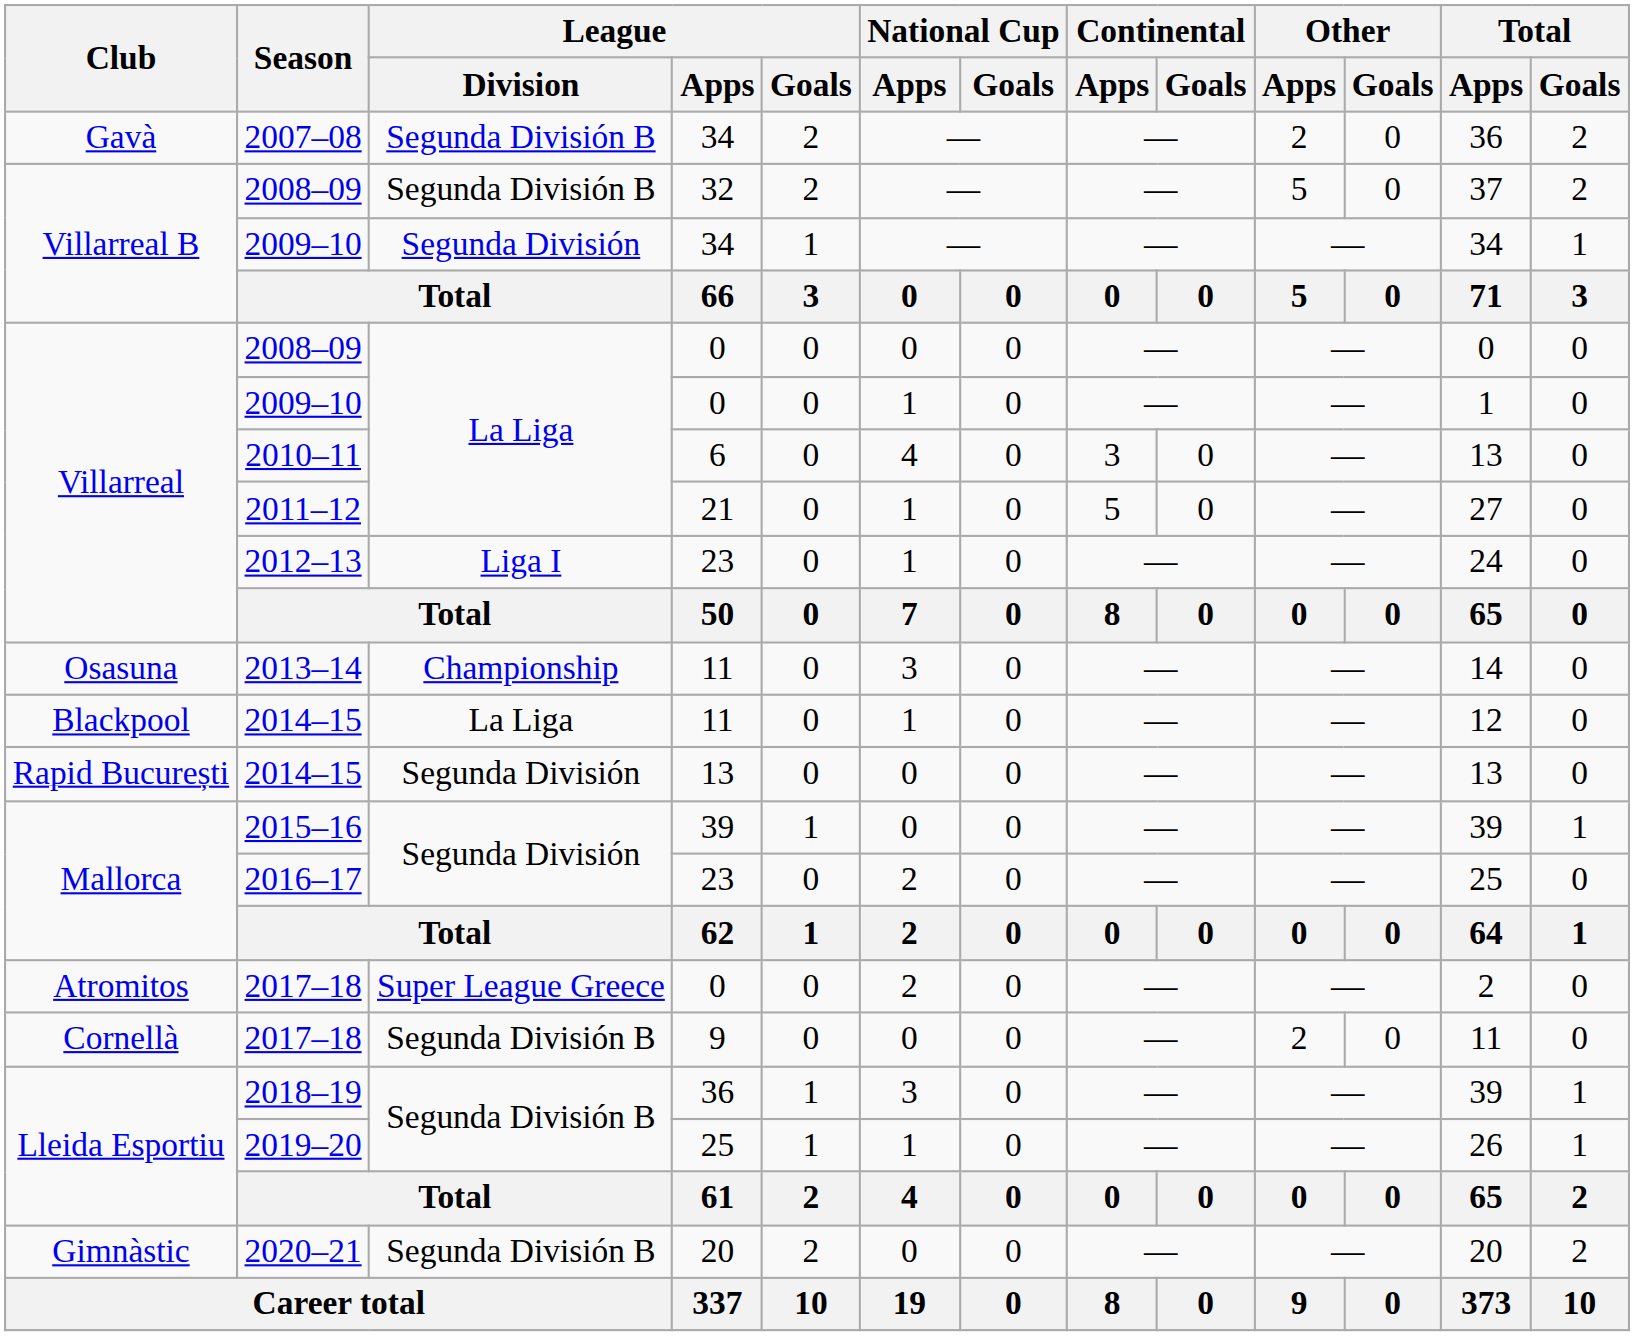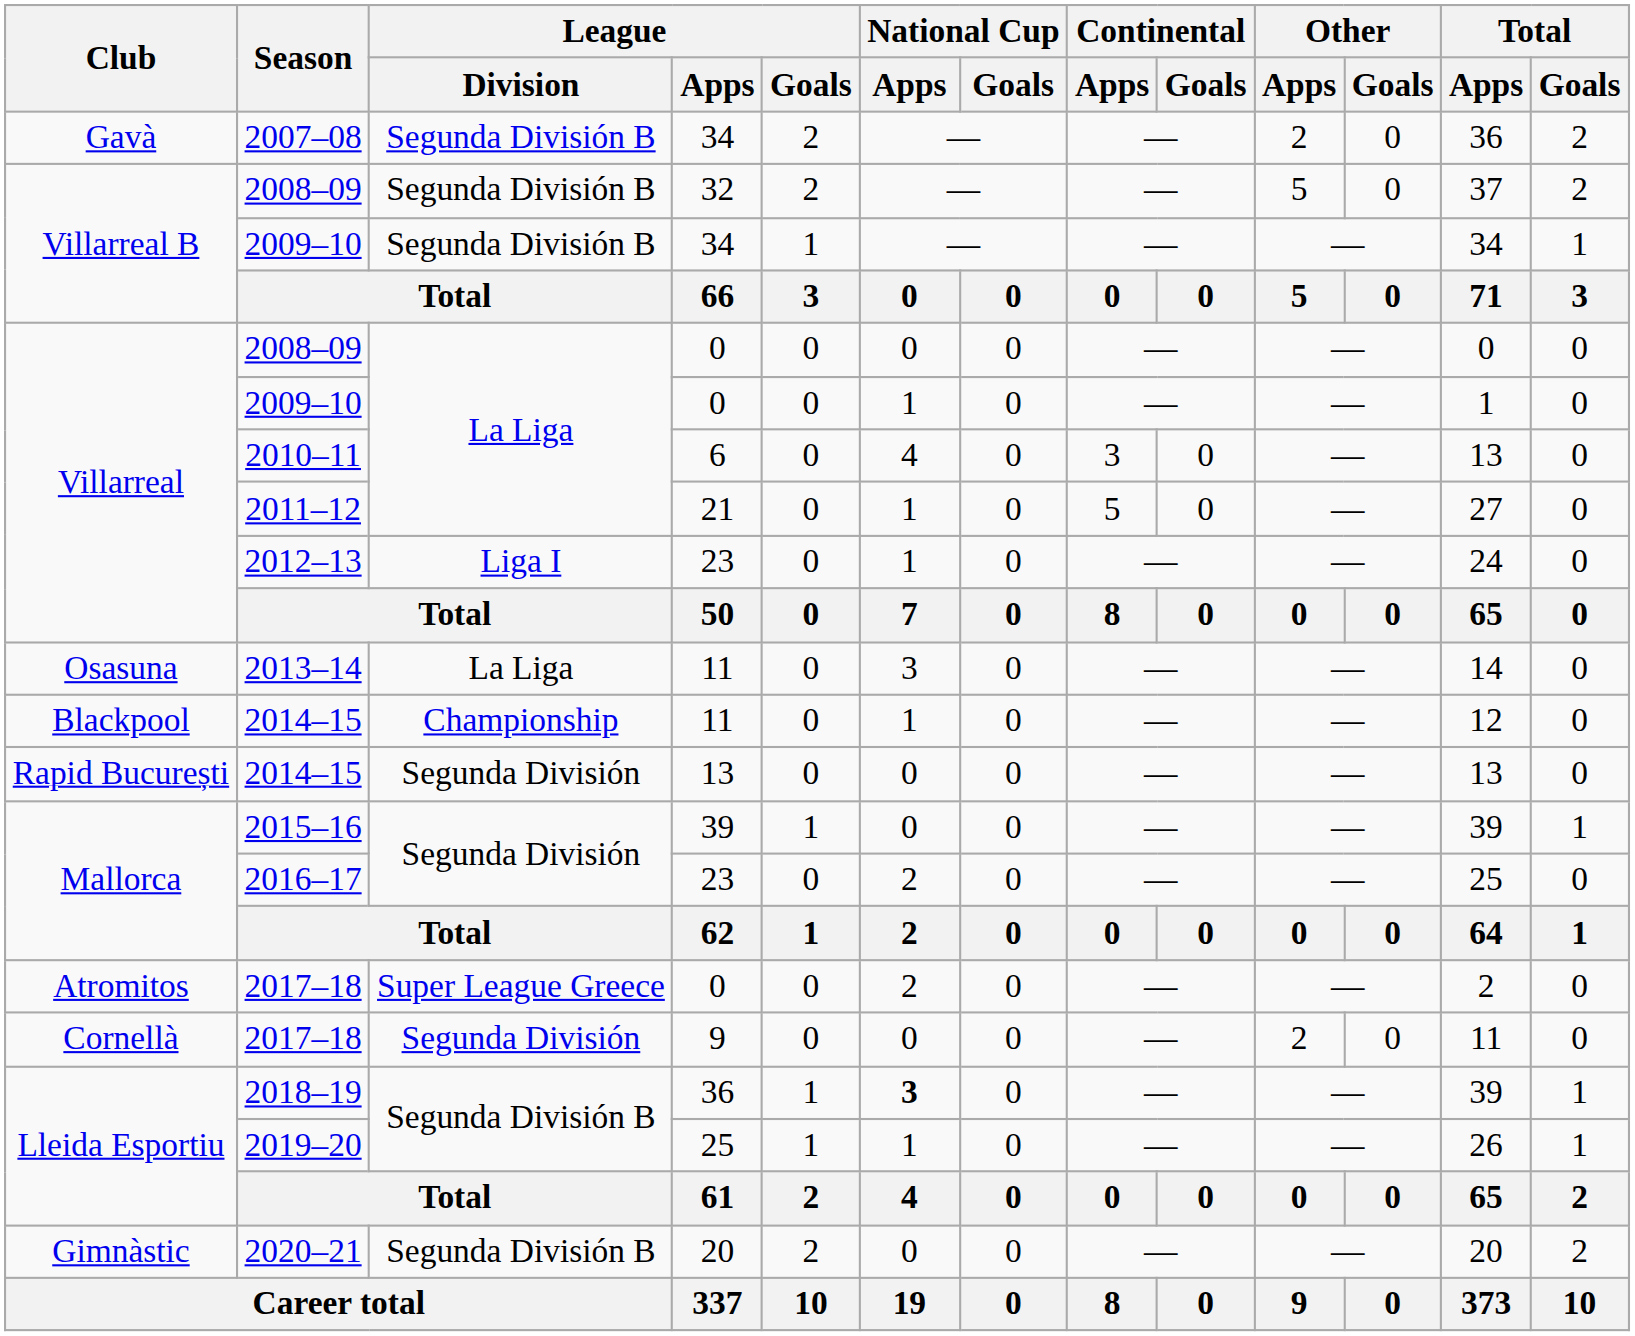2009–10 / 34 | League / Division: Segunda División -> Segunda División B
2013–14 | League / Division: Championship -> La Liga
2014–15 / 11 | League / Division: La Liga -> Championship
2017–18 / 9 | League / Division: Segunda División B -> Segunda División
2018–19 | National Cup / Apps: normal -> bold
